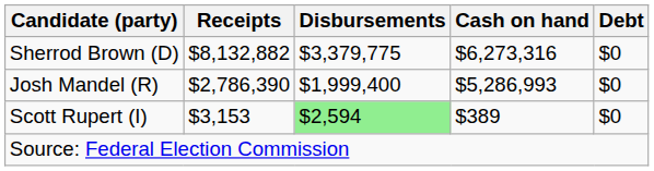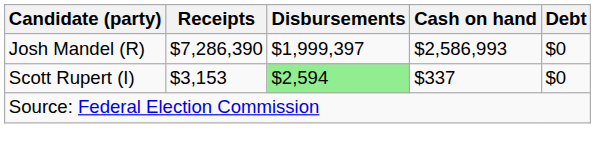- row: Sherrod Brown (D) | $8,132,882 | $3,379,775 | $6,273,316 | $0
Josh Mandel (R) | Receipts: $2,786,390 -> $7,286,390
Josh Mandel (R) | Disbursements: $1,999,400 -> $1,999,397
Josh Mandel (R) | Cash on hand: $5,286,993 -> $2,586,993
Scott Rupert (I) | Cash on hand: $389 -> $337
